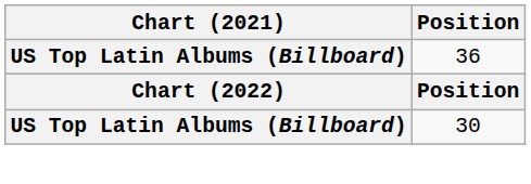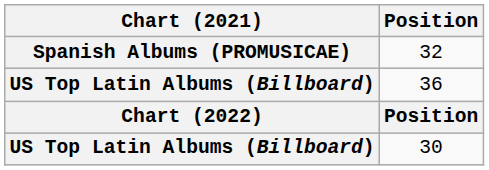+ row: Spanish Albums (PROMUSICAE) | 32
